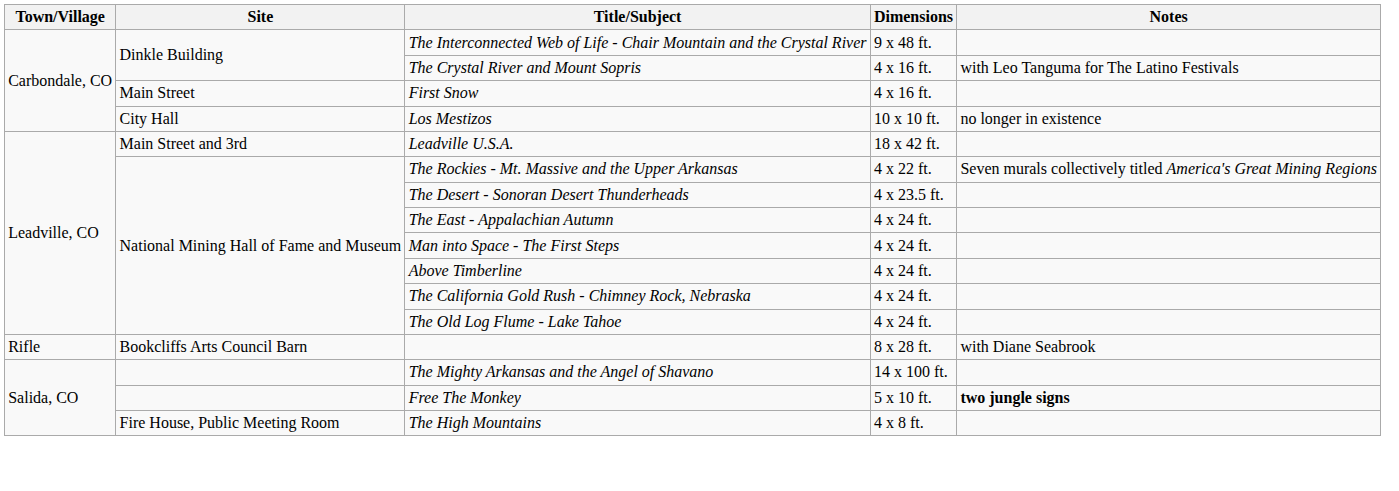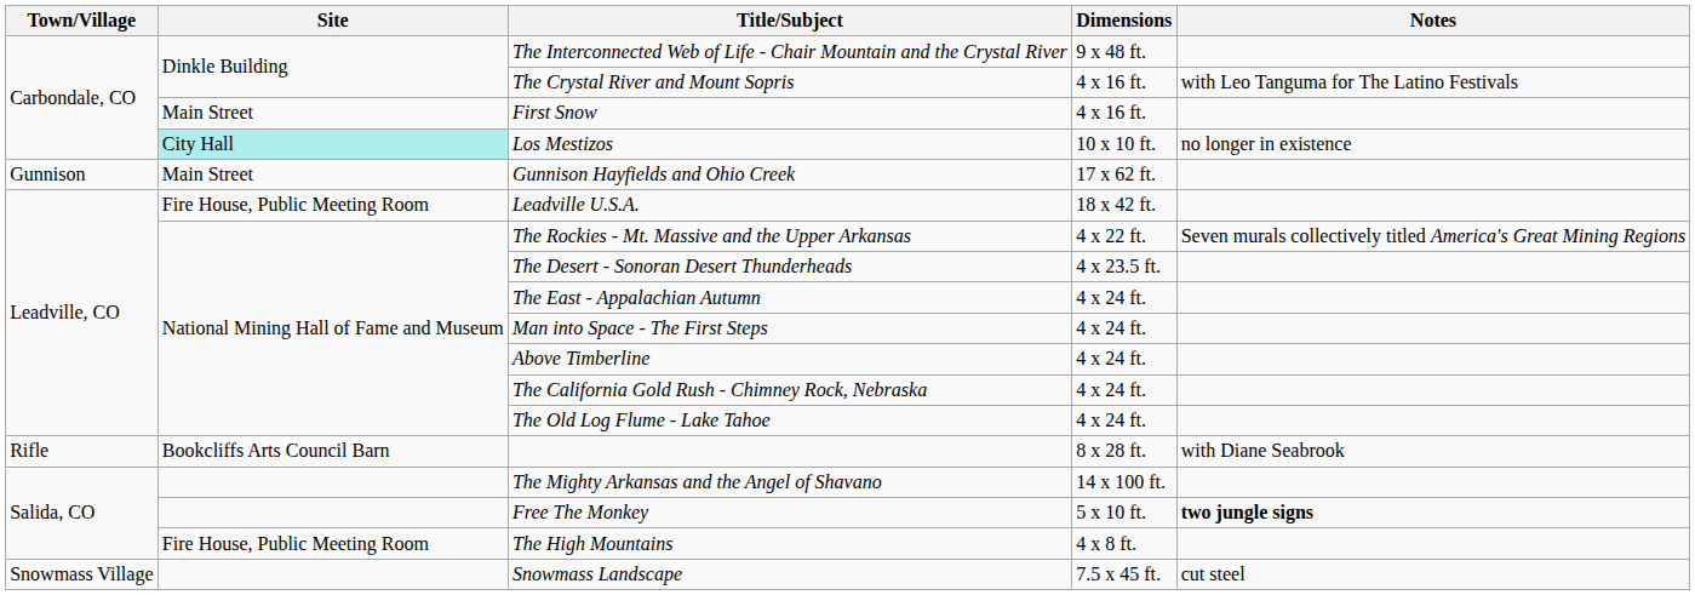Los Mestizos | Site: no background -> paleturquoise background
+ row: Gunnison | Main Street | Gunnison Hayfields and Ohio Creek | 17 x 62 ft.
Leadville U.S.A. | Site: Main Street and 3rd -> Fire House, Public Meeting Room
+ row: Snowmass Village | Snowmass Landscape | 7.5 x 45 ft. | cut steel
